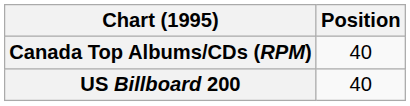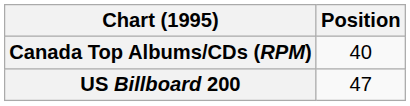US Billboard 200 | Position: 40 -> 47
